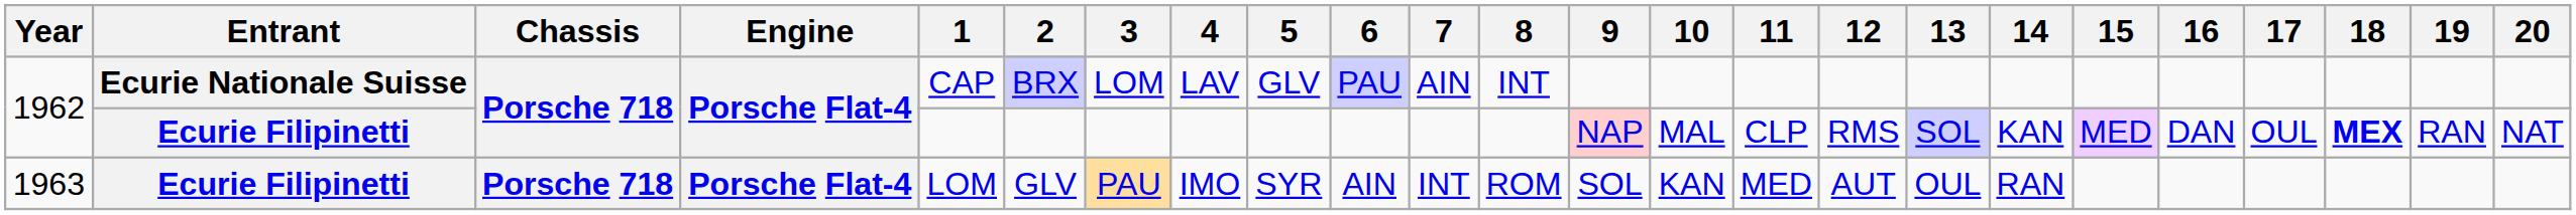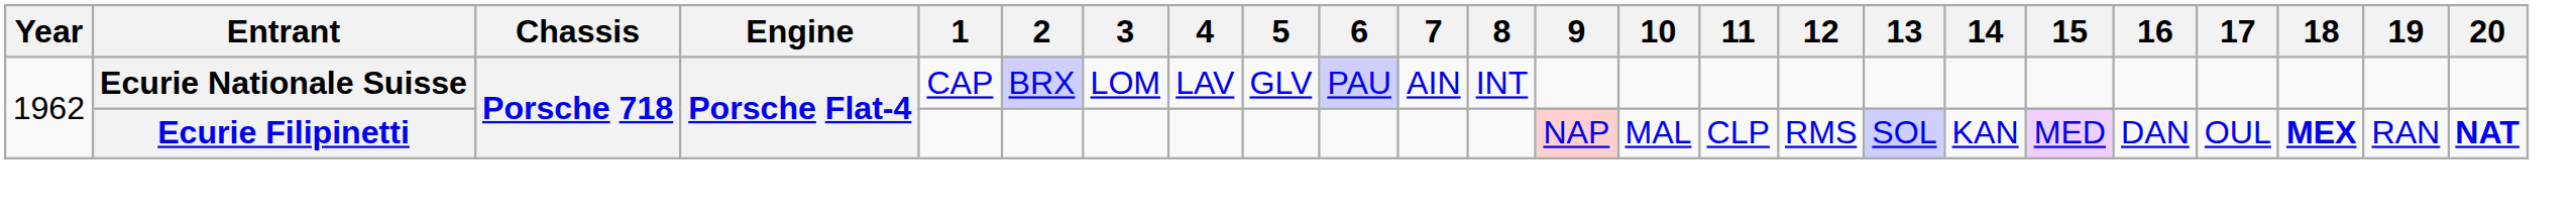1962 / Ecurie Filipinetti | 20: normal -> bold
- row: 1963 | Ecurie Filipinetti | Porsche 718 | Porsche Flat-4 | LOM | GLV | PAU | IMO | SYR | AIN | INT | ROM | SOL | KAN | MED | AUT | OUL | RAN
